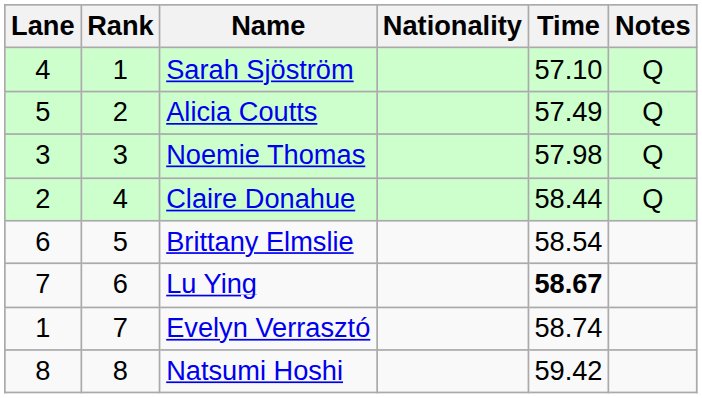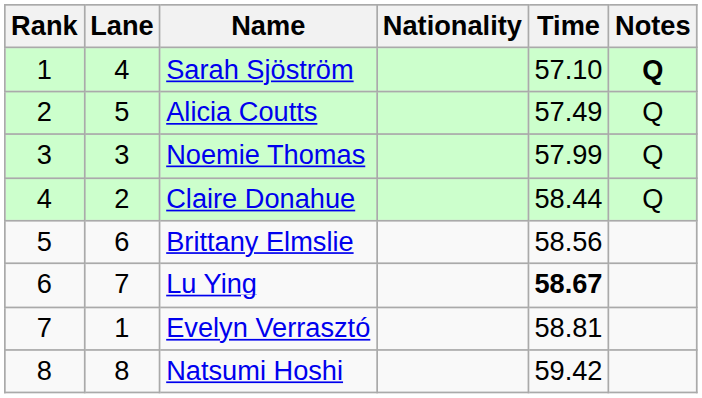columns swapped: Rank <-> Lane
Sarah Sjöström | Notes: normal -> bold
Noemie Thomas | Time: 57.98 -> 57.99
Brittany Elmslie | Time: 58.54 -> 58.56
Evelyn Verrasztó | Time: 58.74 -> 58.81
